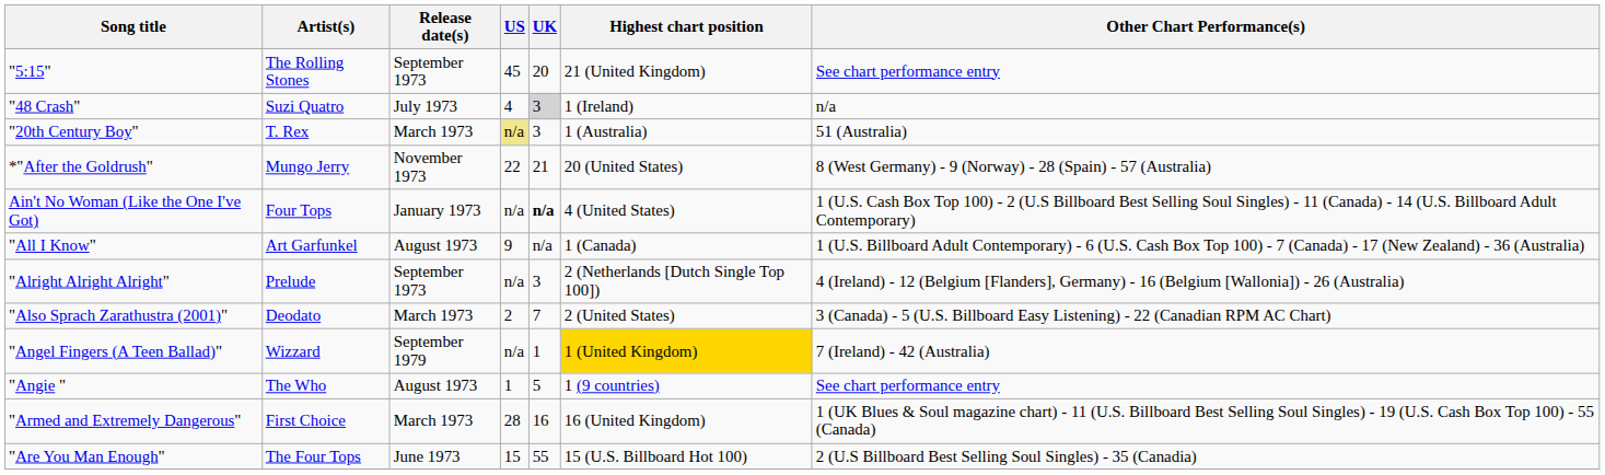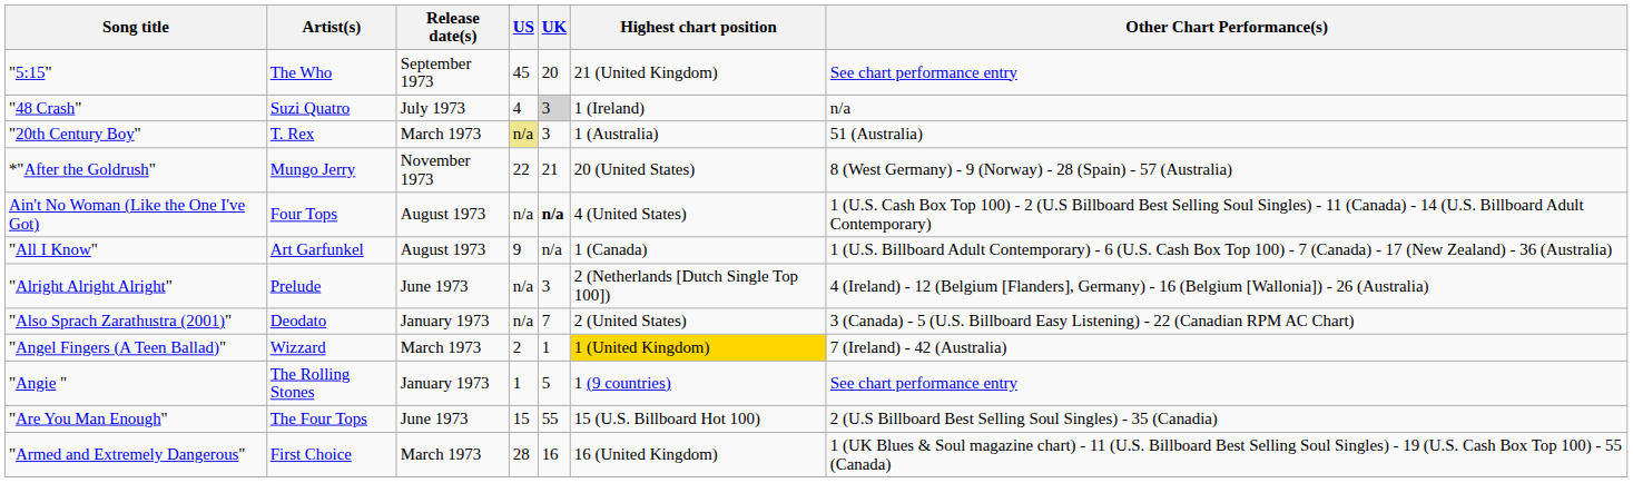"5:15" | Artist(s): The Rolling Stones -> The Who
Ain't No Woman (Like the One I've Got) | Release date(s): January 1973 -> August 1973
"Alright Alright Alright" | Release date(s): September 1973 -> June 1973
"Also Sprach Zarathustra (2001)" | Release date(s): March 1973 -> January 1973
"Also Sprach Zarathustra (2001)" | US: 2 -> n/a
"Angel Fingers (A Teen Ballad)" | Release date(s): September 1979 -> March 1973
"Angel Fingers (A Teen Ballad)" | US: n/a -> 2
"Angie " | Artist(s): The Who -> The Rolling Stones
"Angie " | Release date(s): August 1973 -> January 1973
rows swapped: "Are You Man Enough" <-> "Armed and Extremely Dangerous"
